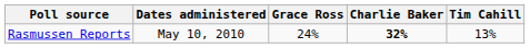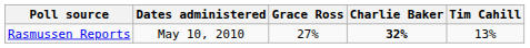Rasmussen Reports | Grace Ross: 24% -> 27%
